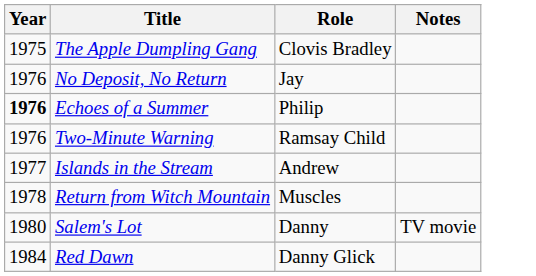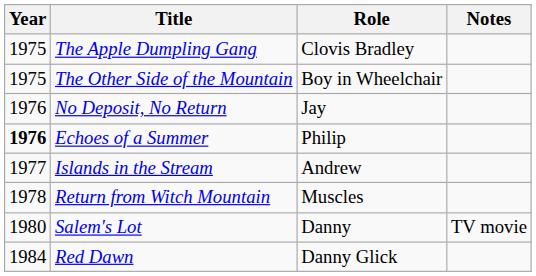+ row: 1975 | The Other Side of the Mountain | Boy in Wheelchair
- row: 1976 | Two-Minute Warning | Ramsay Child
